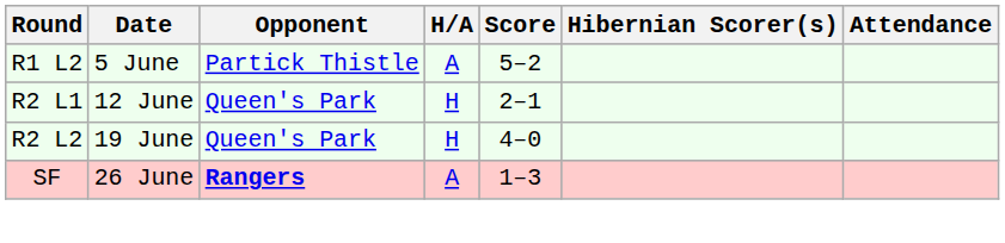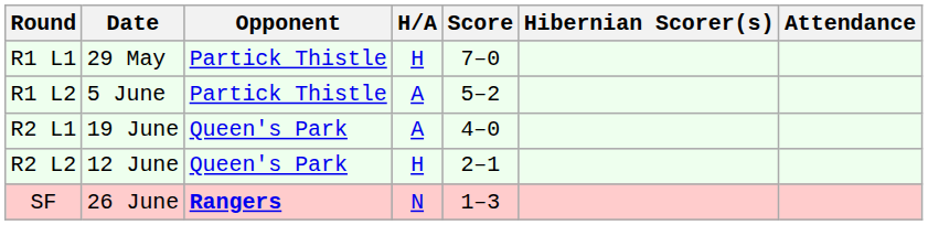+ row: R1 L1 | 29 May | Partick Thistle | H | 7–0
R2 L1 | Date: 12 June -> 19 June
R2 L1 | H/A: H -> A
R2 L1 | Score: 2–1 -> 4–0
R2 L2 | Date: 19 June -> 12 June
R2 L2 | Score: 4–0 -> 2–1
SF | H/A: A -> N
